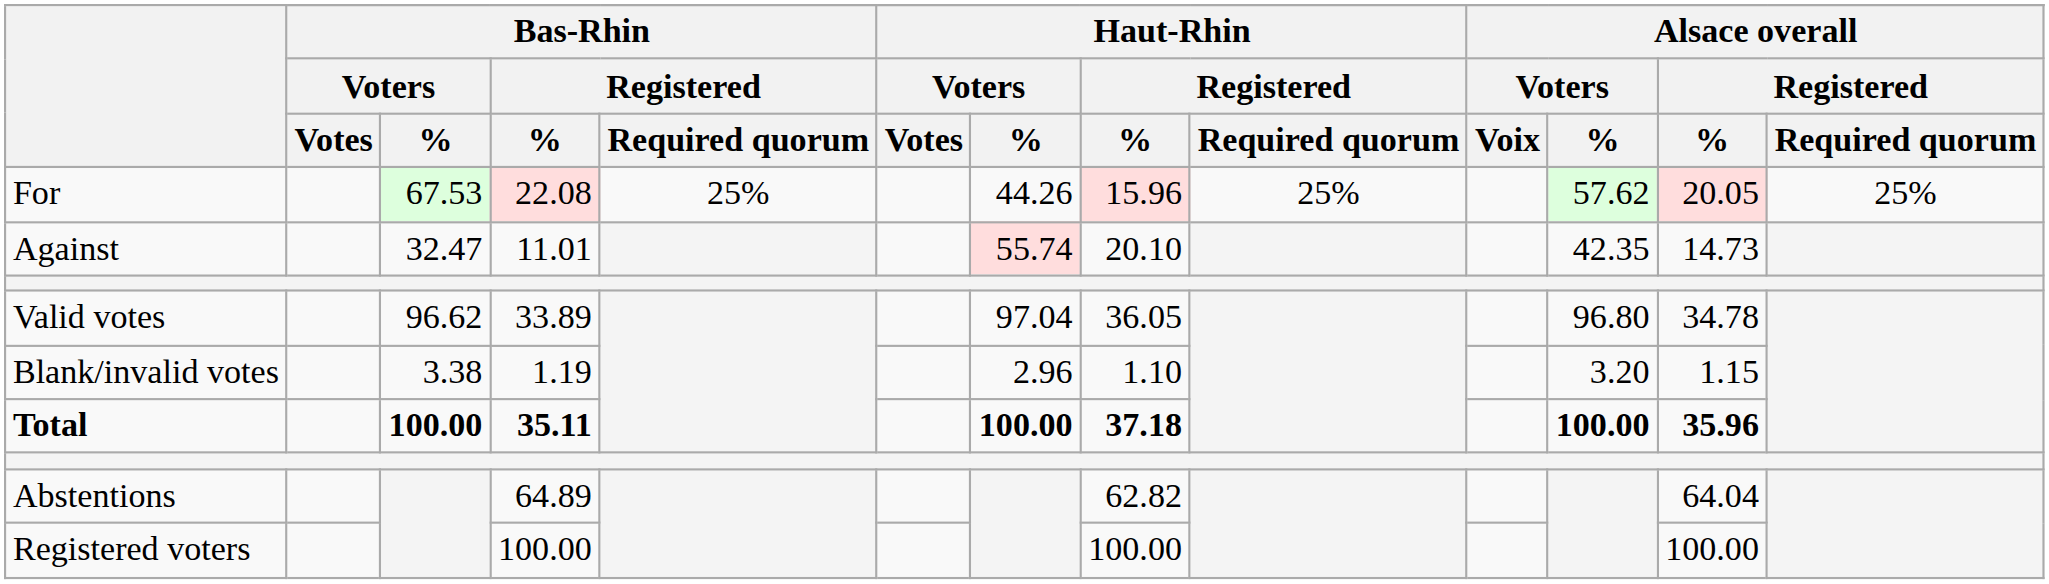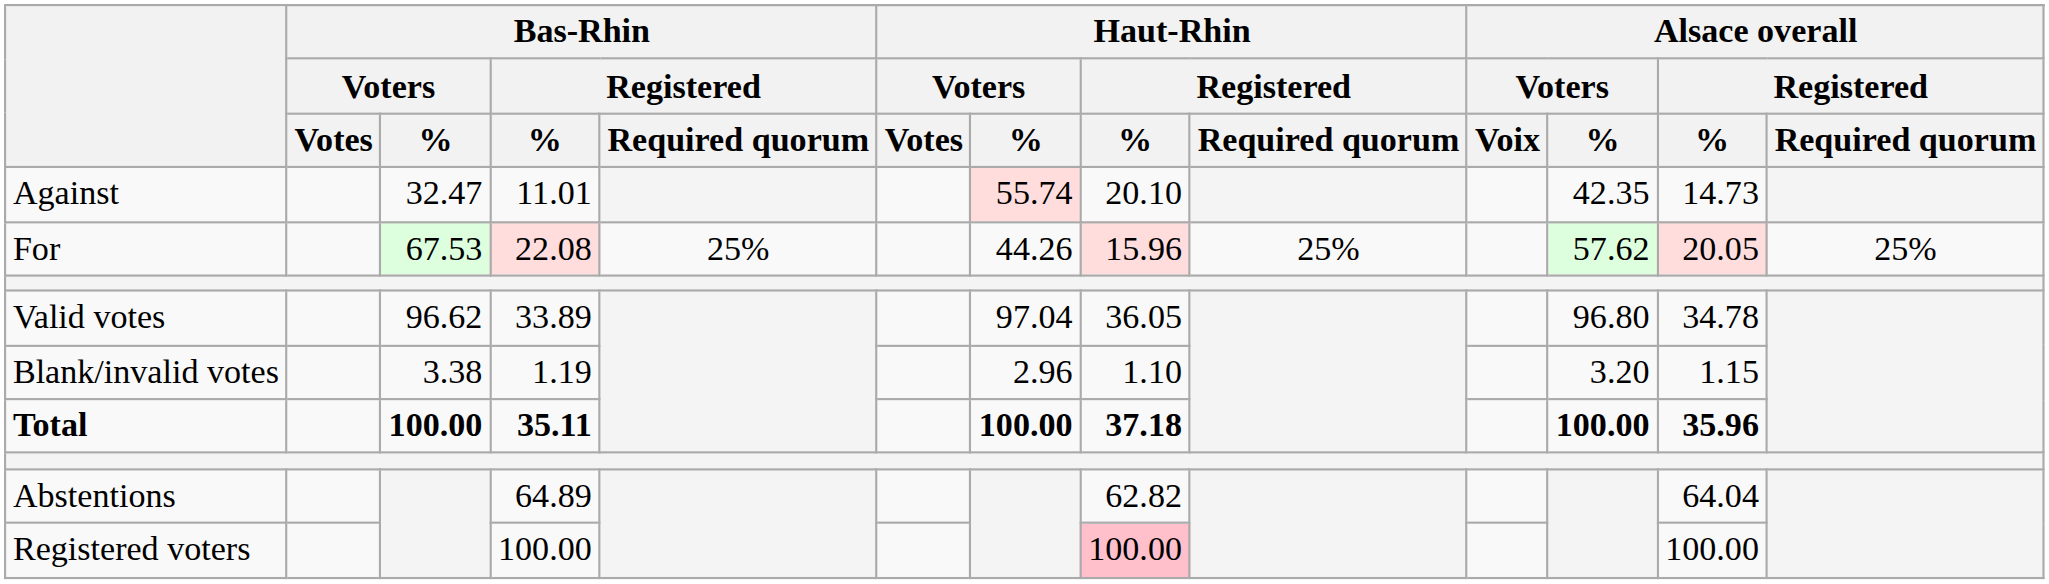rows swapped: For <-> Against
Registered voters | Haut-Rhin / Registered / %: no background -> pink background
